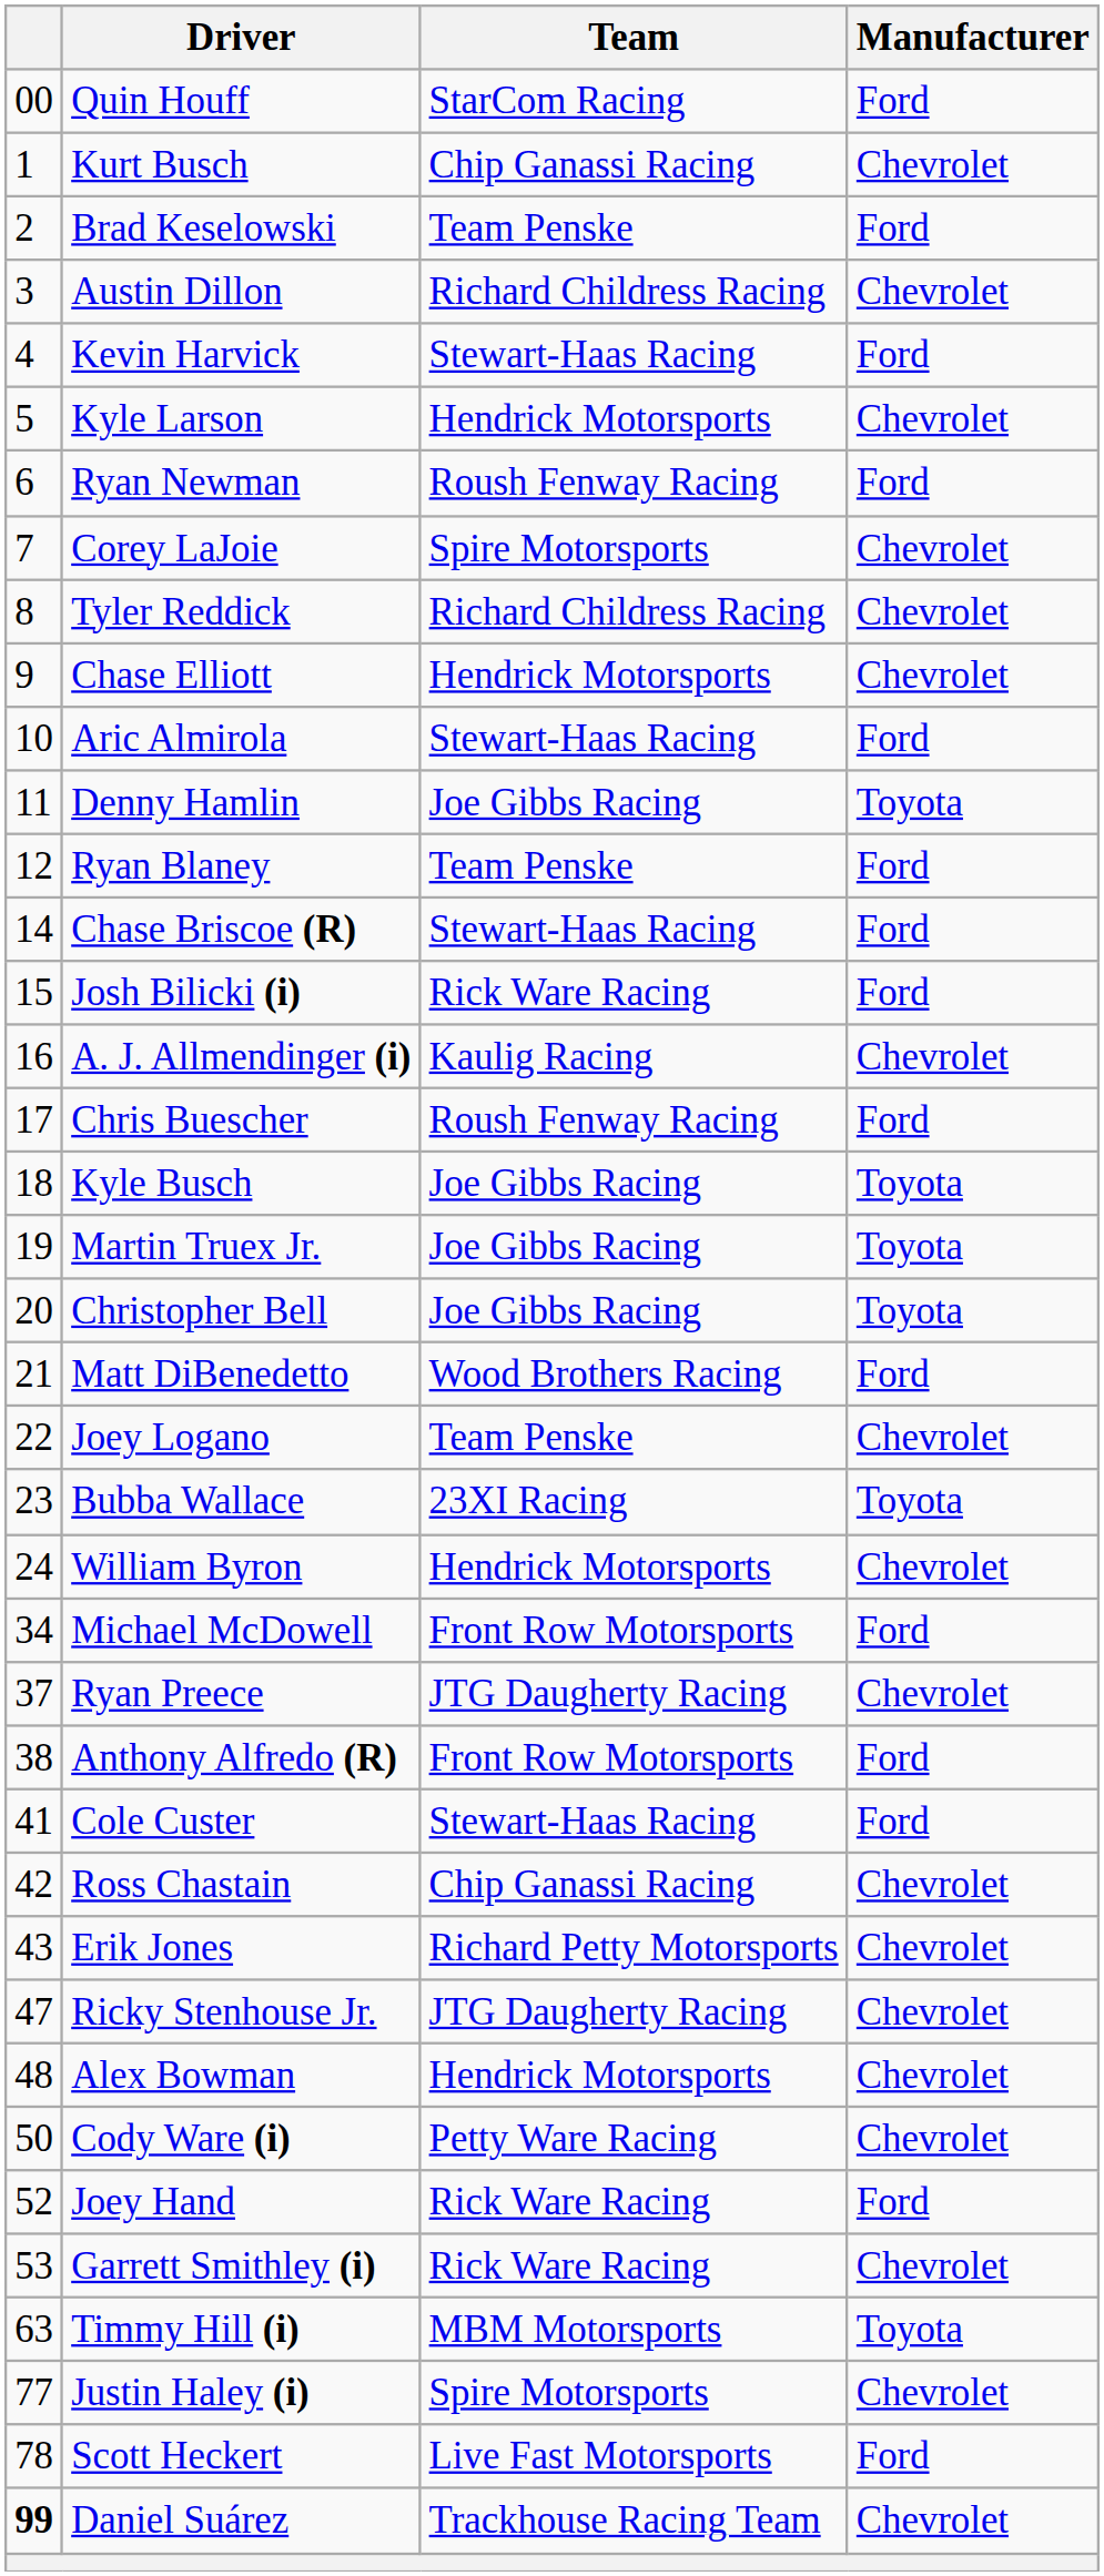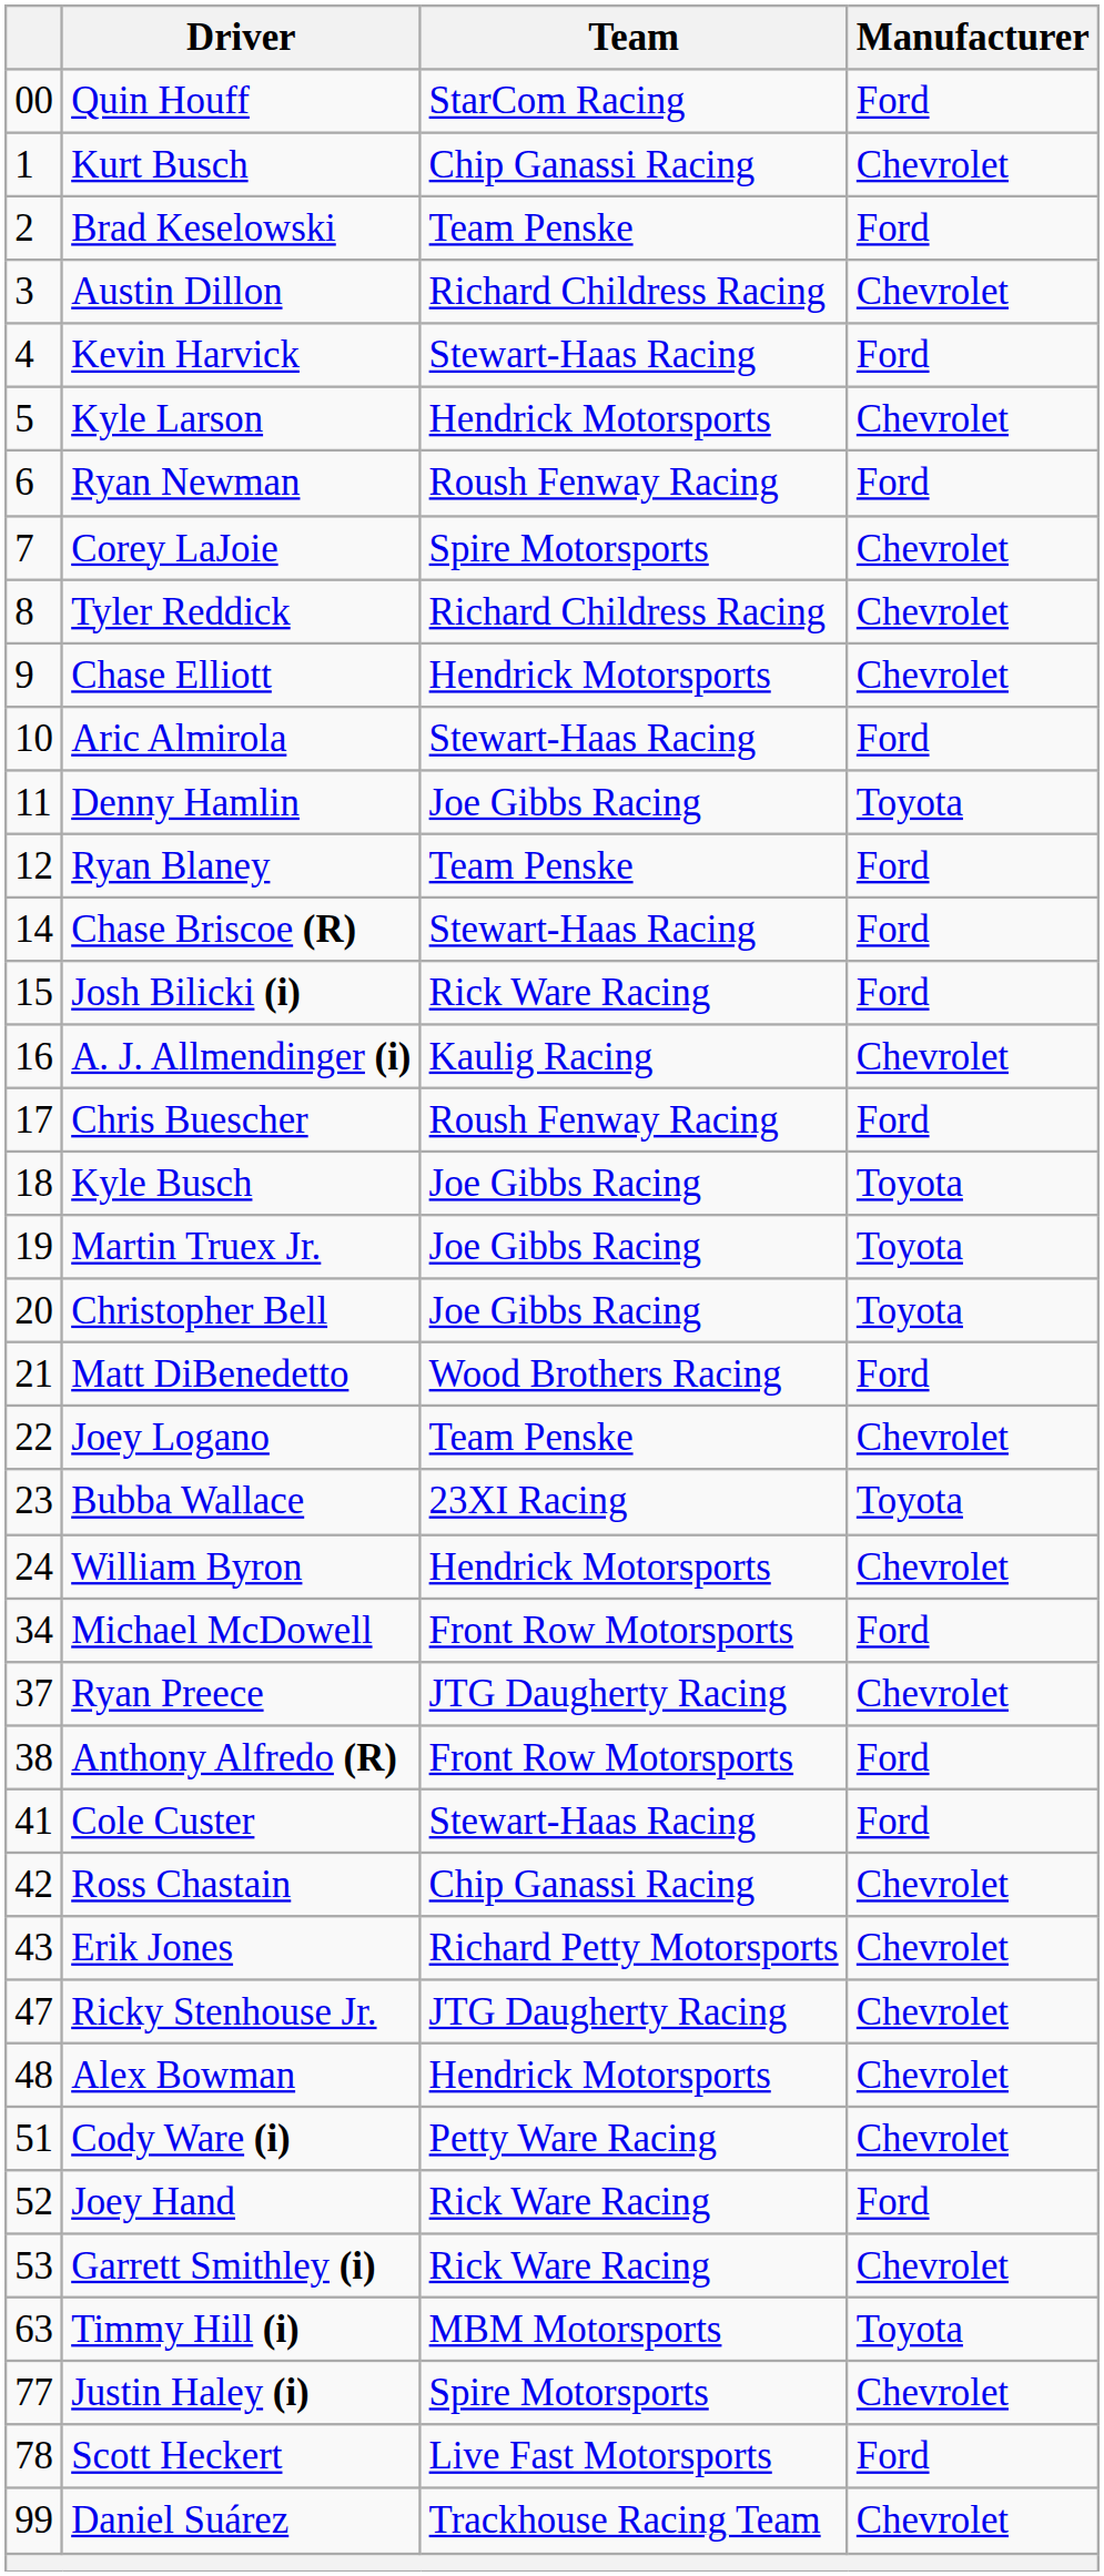Cody Ware (i) | column 1: 50 -> 51
Daniel Suárez | column 1: bold -> normal
